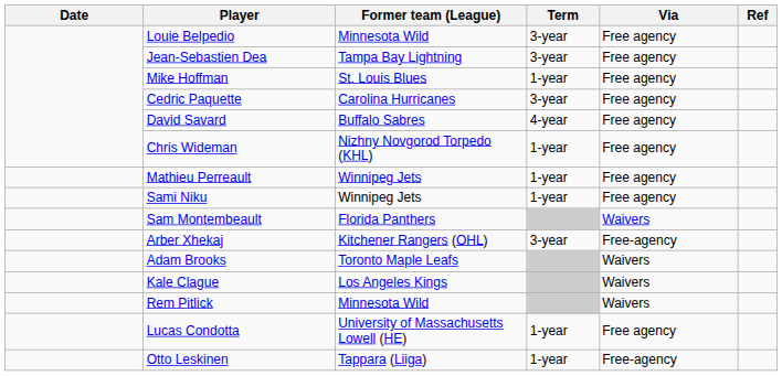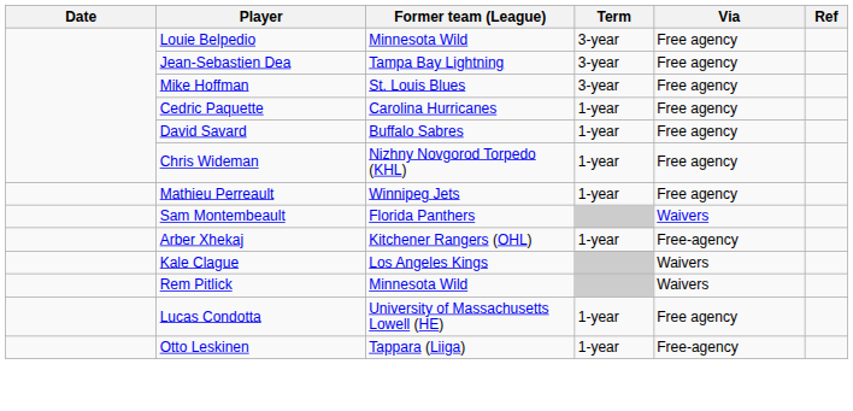Mike Hoffman | Term: 1-year -> 3-year
Cedric Paquette | Term: 3-year -> 1-year
David Savard | Term: 4-year -> 1-year
- row: Sami Niku | Winnipeg Jets | 1-year | Free agency
Arber Xhekaj | Term: 3-year -> 1-year
- row: Adam Brooks | Toronto Maple Leafs | Waivers
